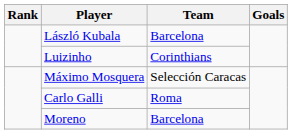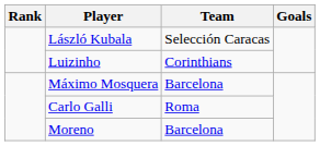László Kubala | Team: Barcelona -> Selección Caracas
Máximo Mosquera | Team: Selección Caracas -> Barcelona
